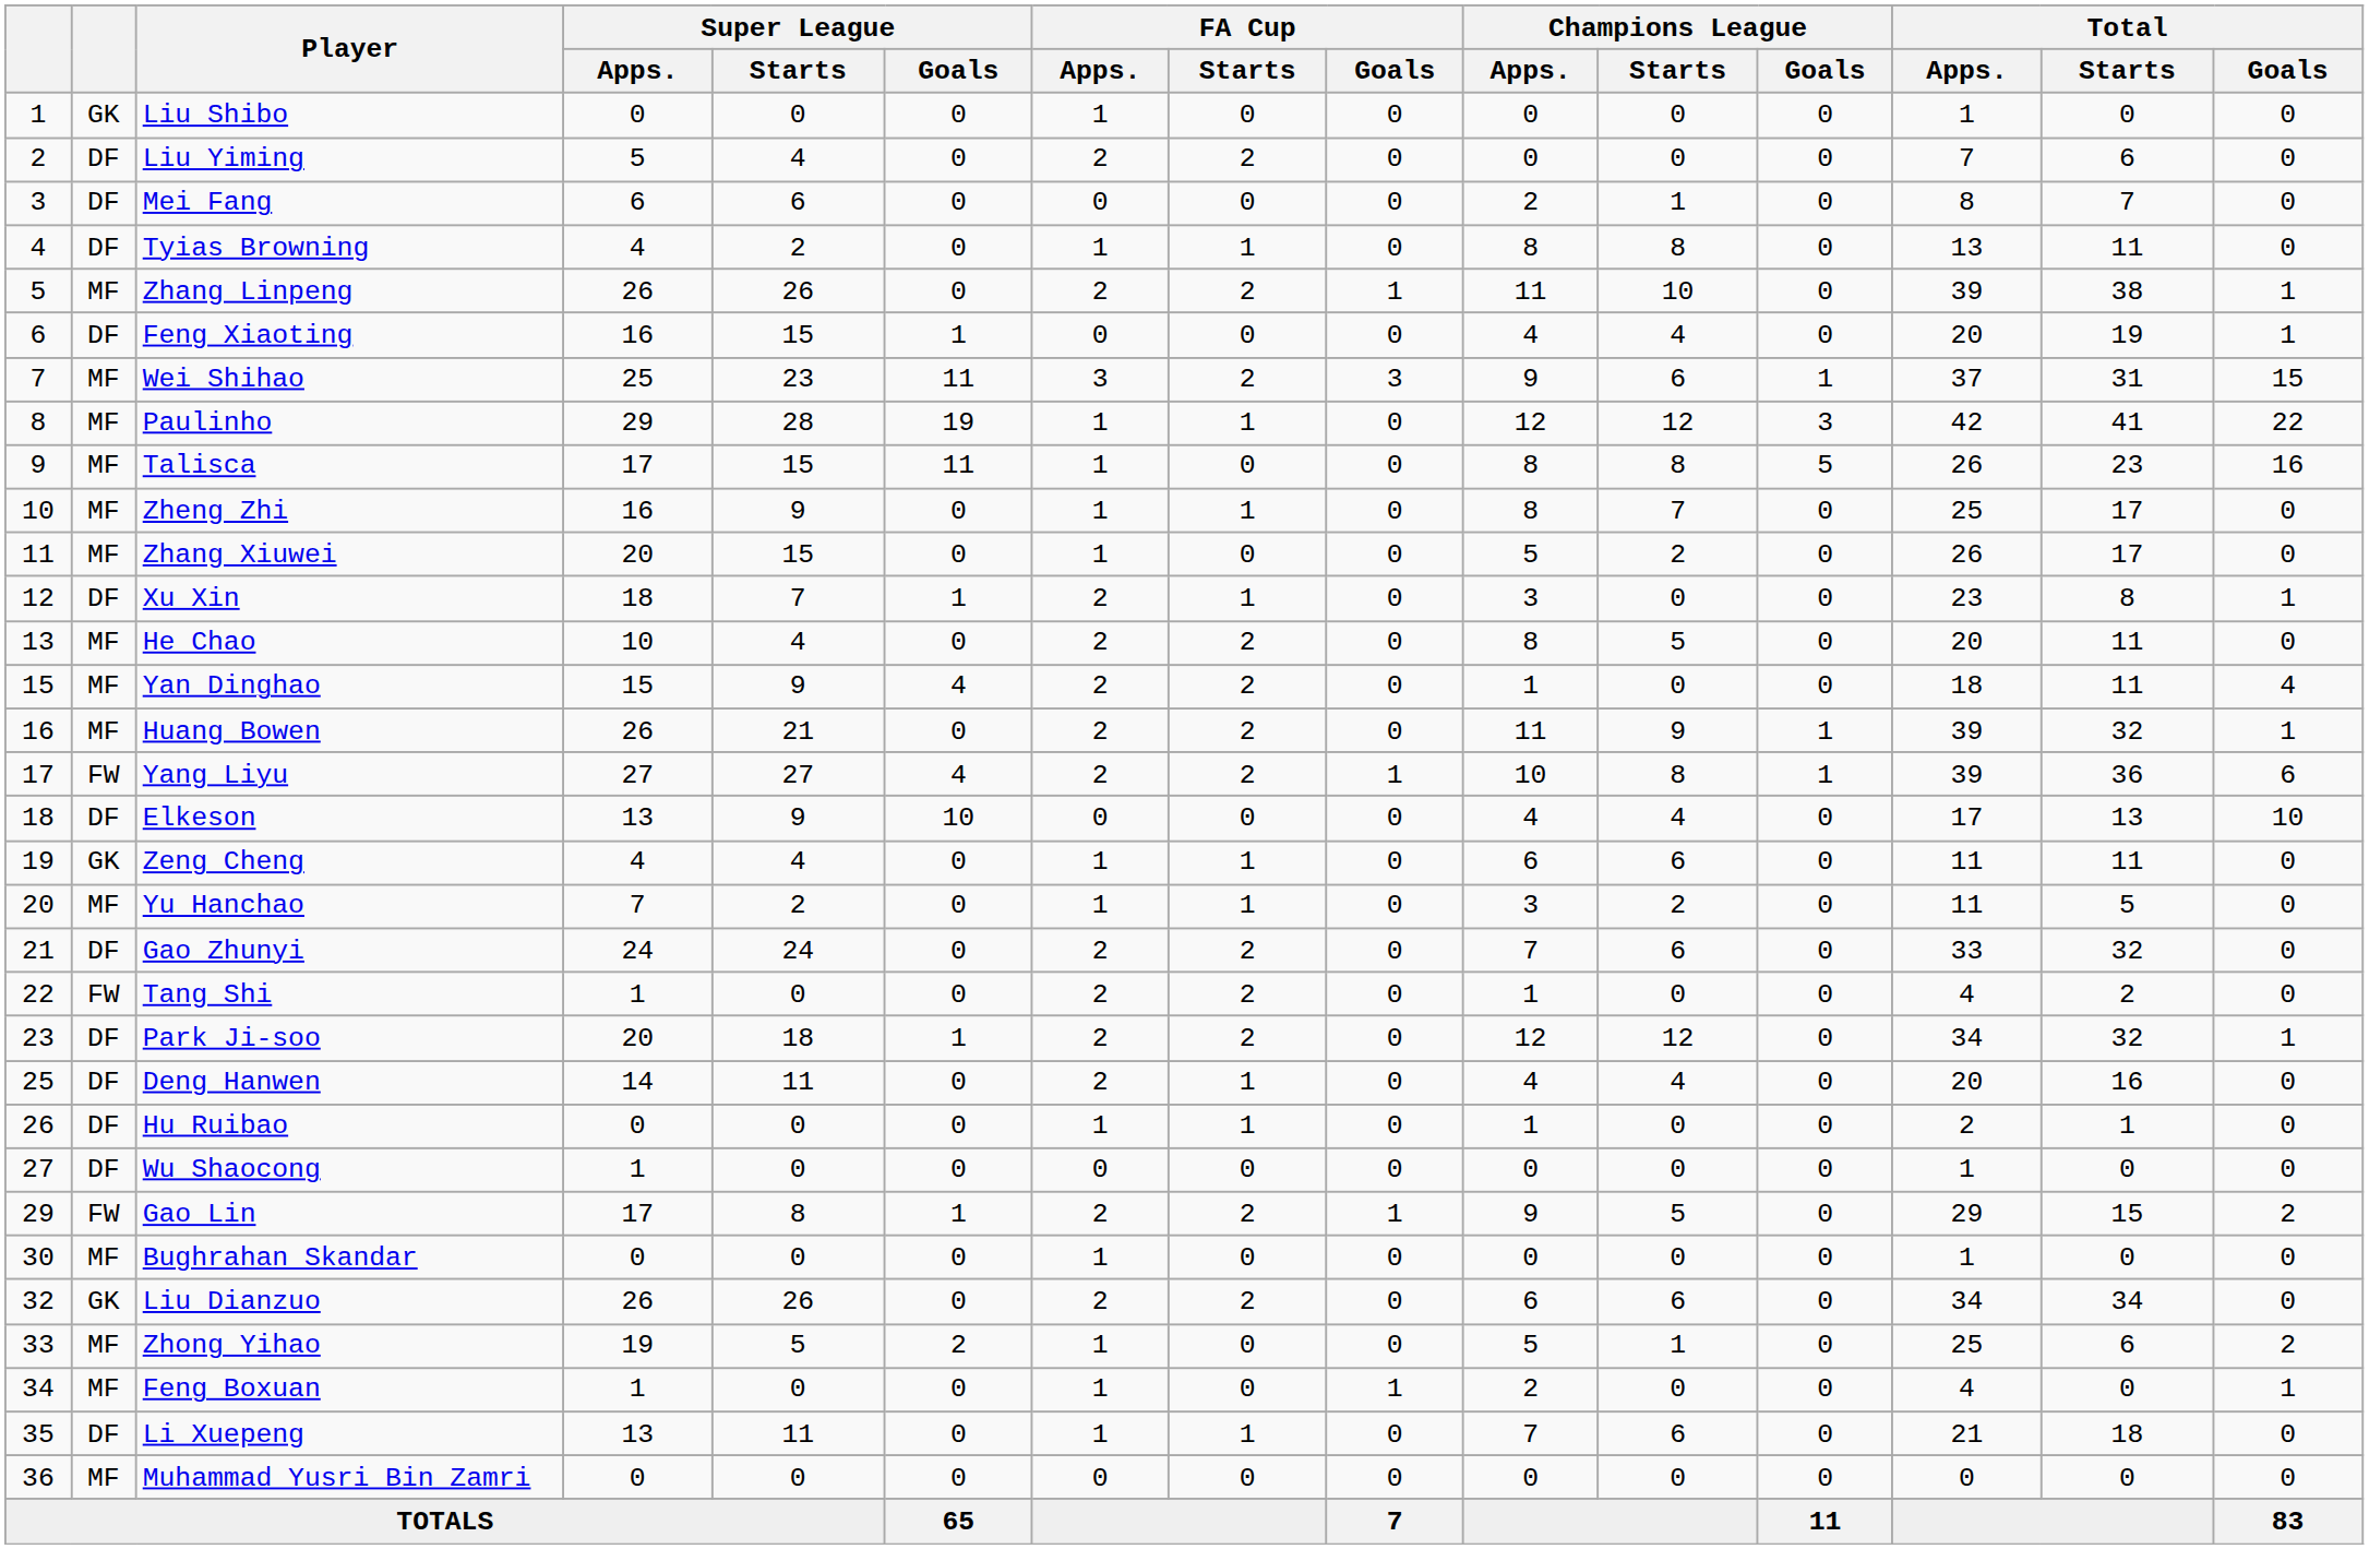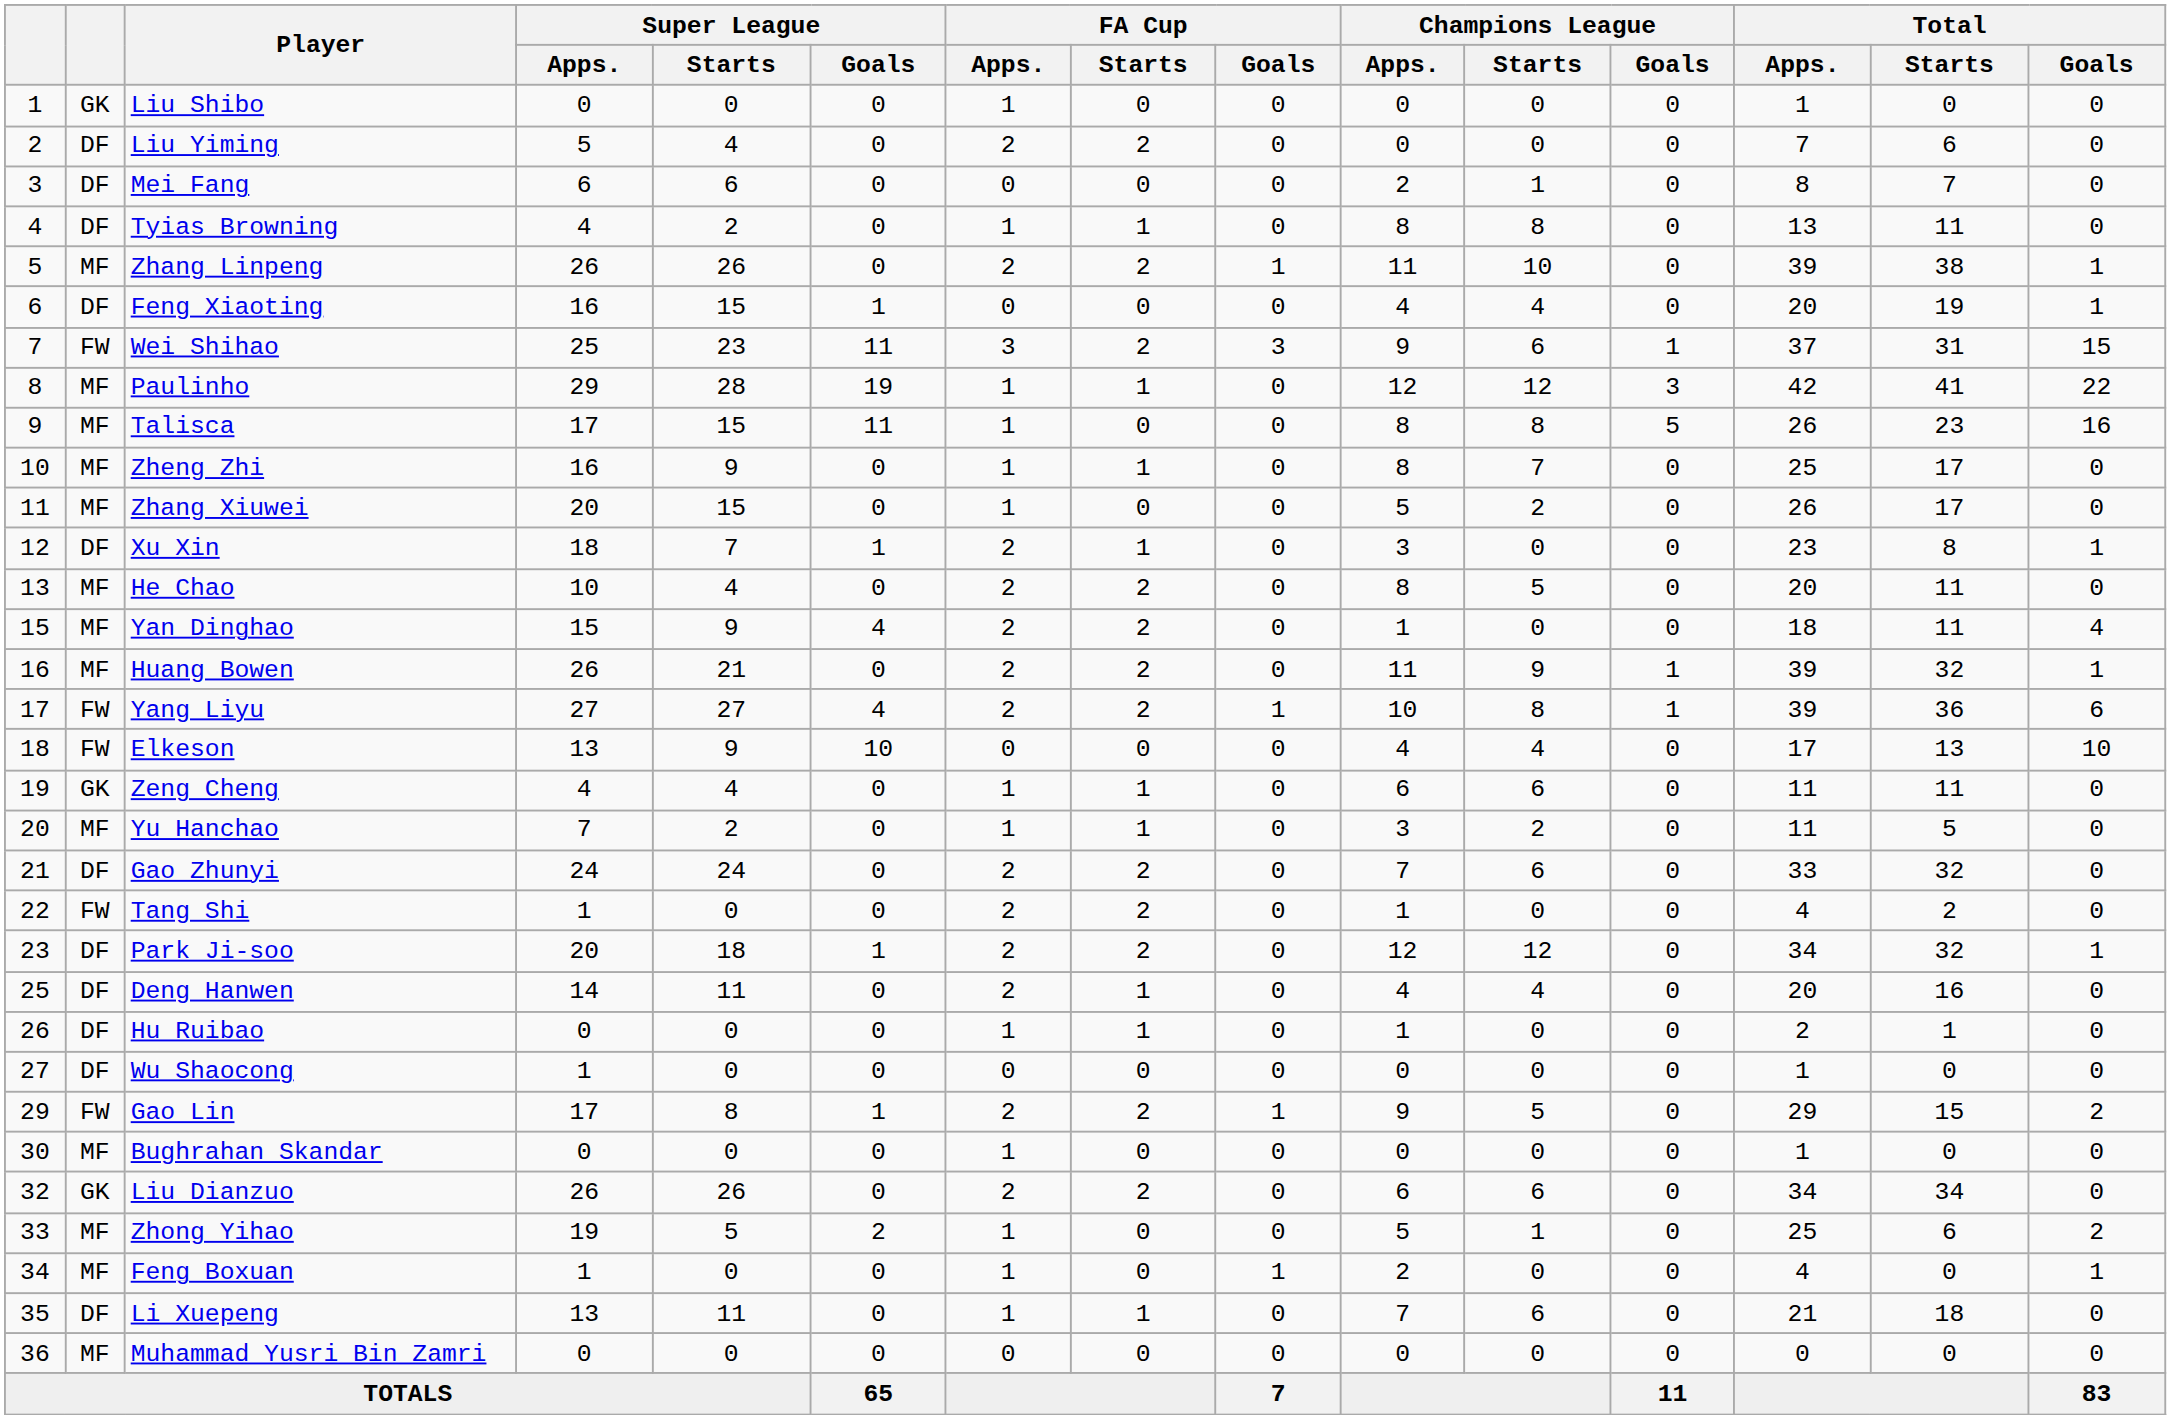Wei Shihao | column 2: MF -> FW
Elkeson | column 2: DF -> FW
